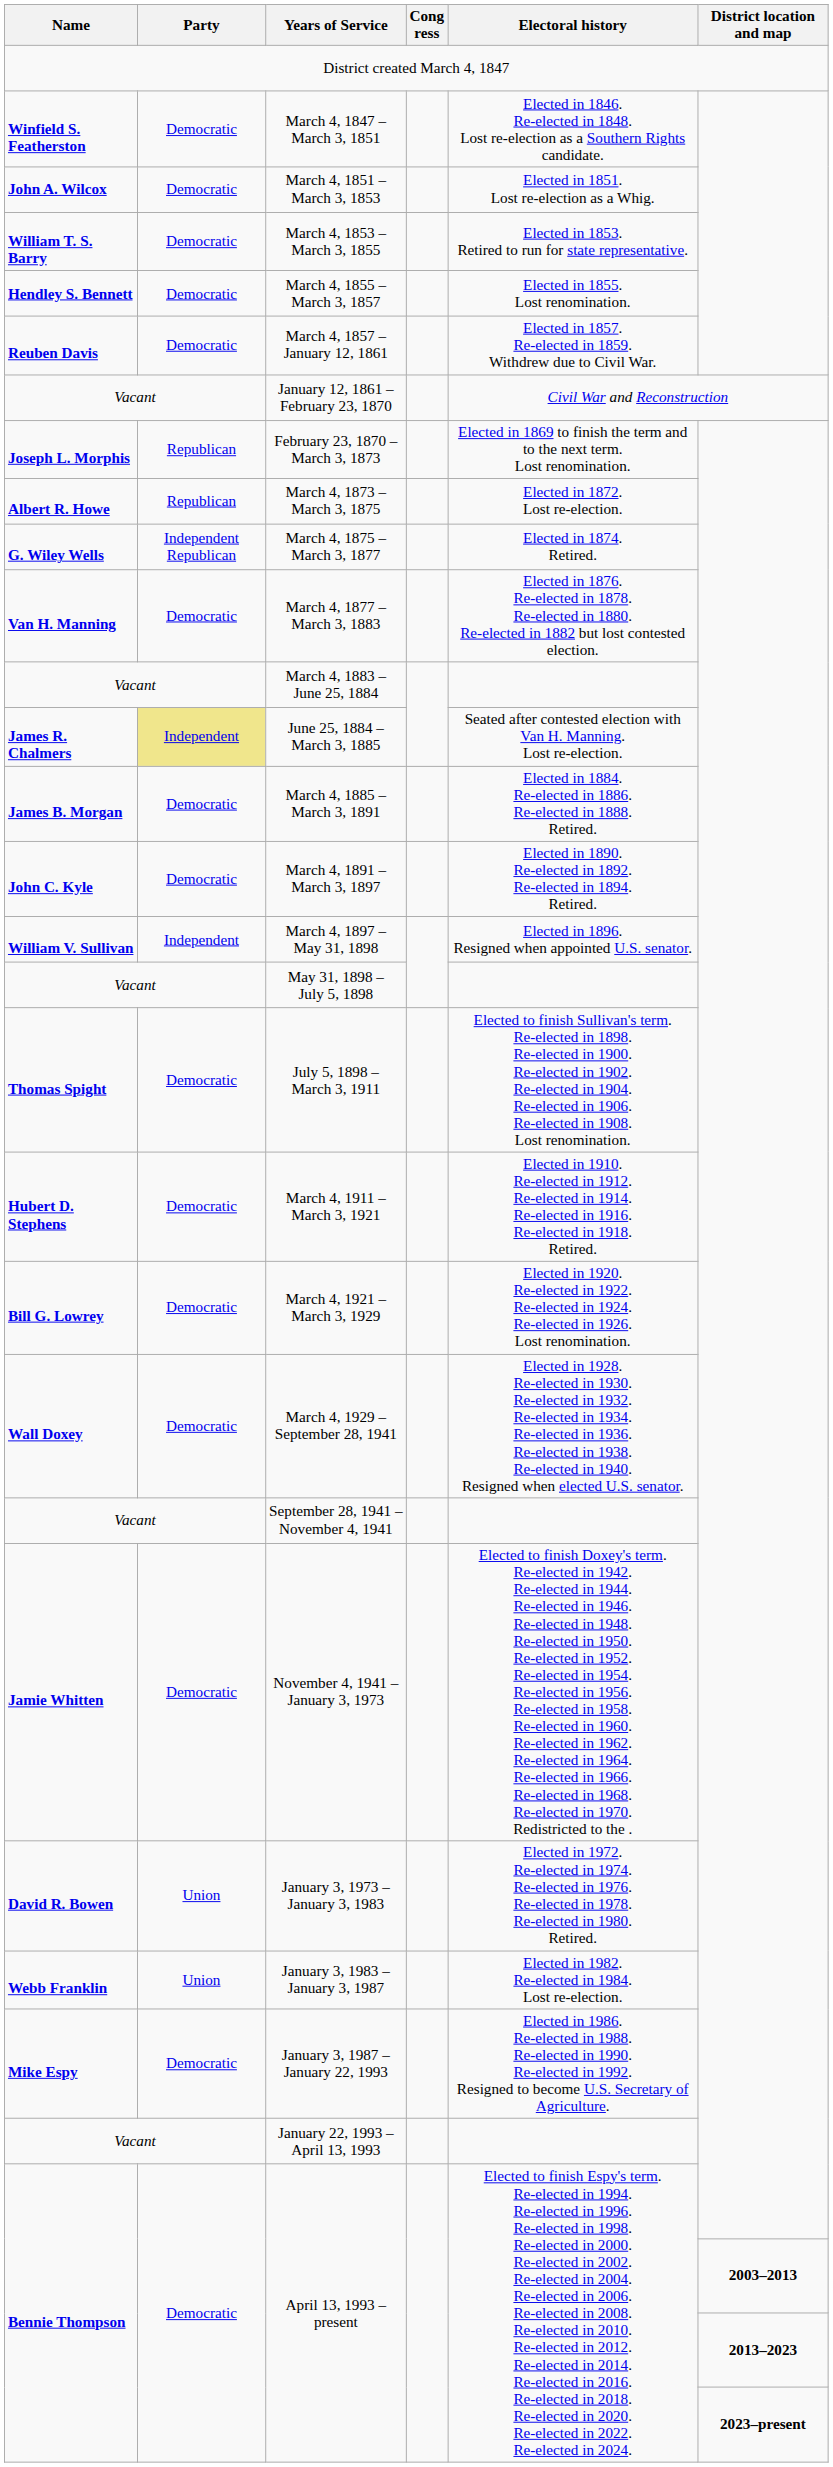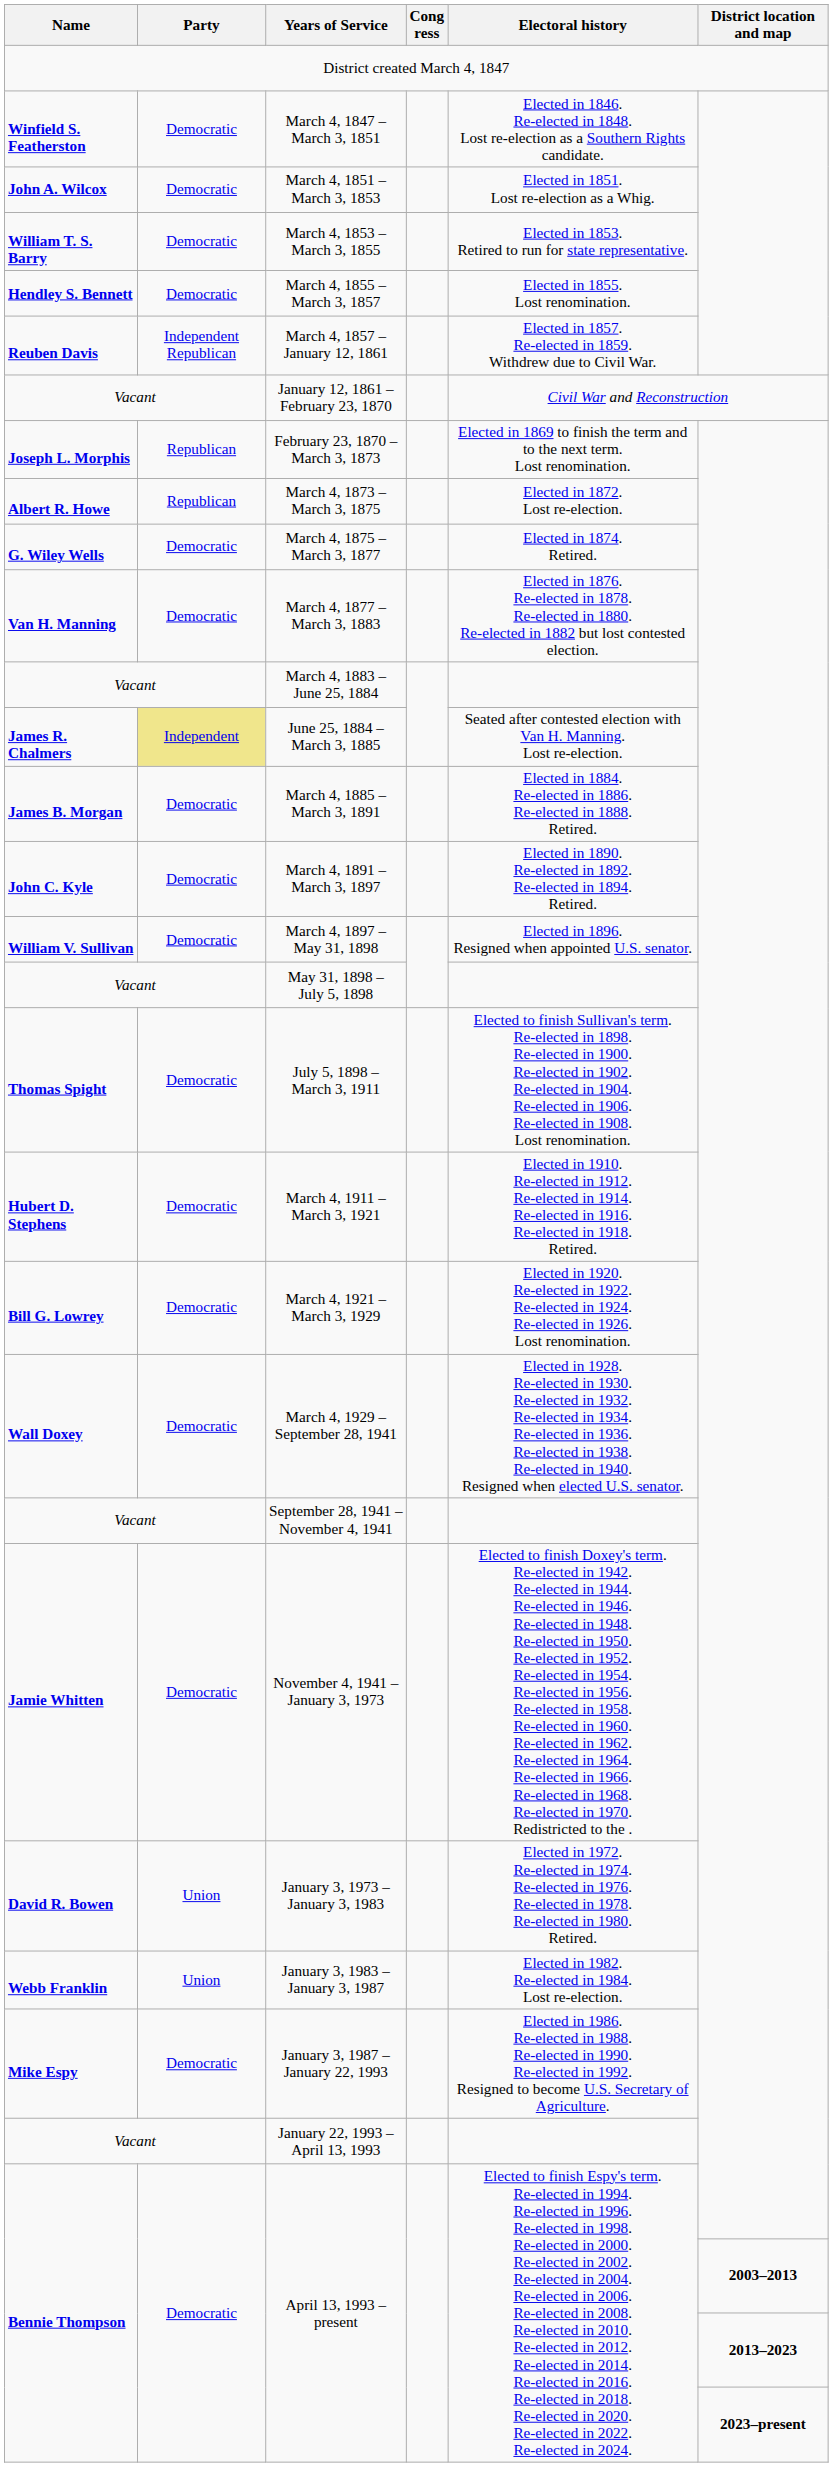March 4, 1857 – January 12, 1861 | Party: Democratic -> Independent Republican
March 4, 1875 – March 3, 1877 | Party: Independent Republican -> Democratic
March 4, 1897 – May 31, 1898 | Party: Independent -> Democratic
